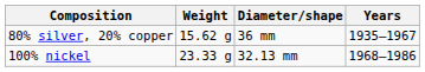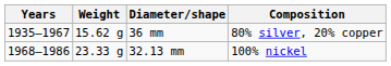columns swapped: Years <-> Composition
